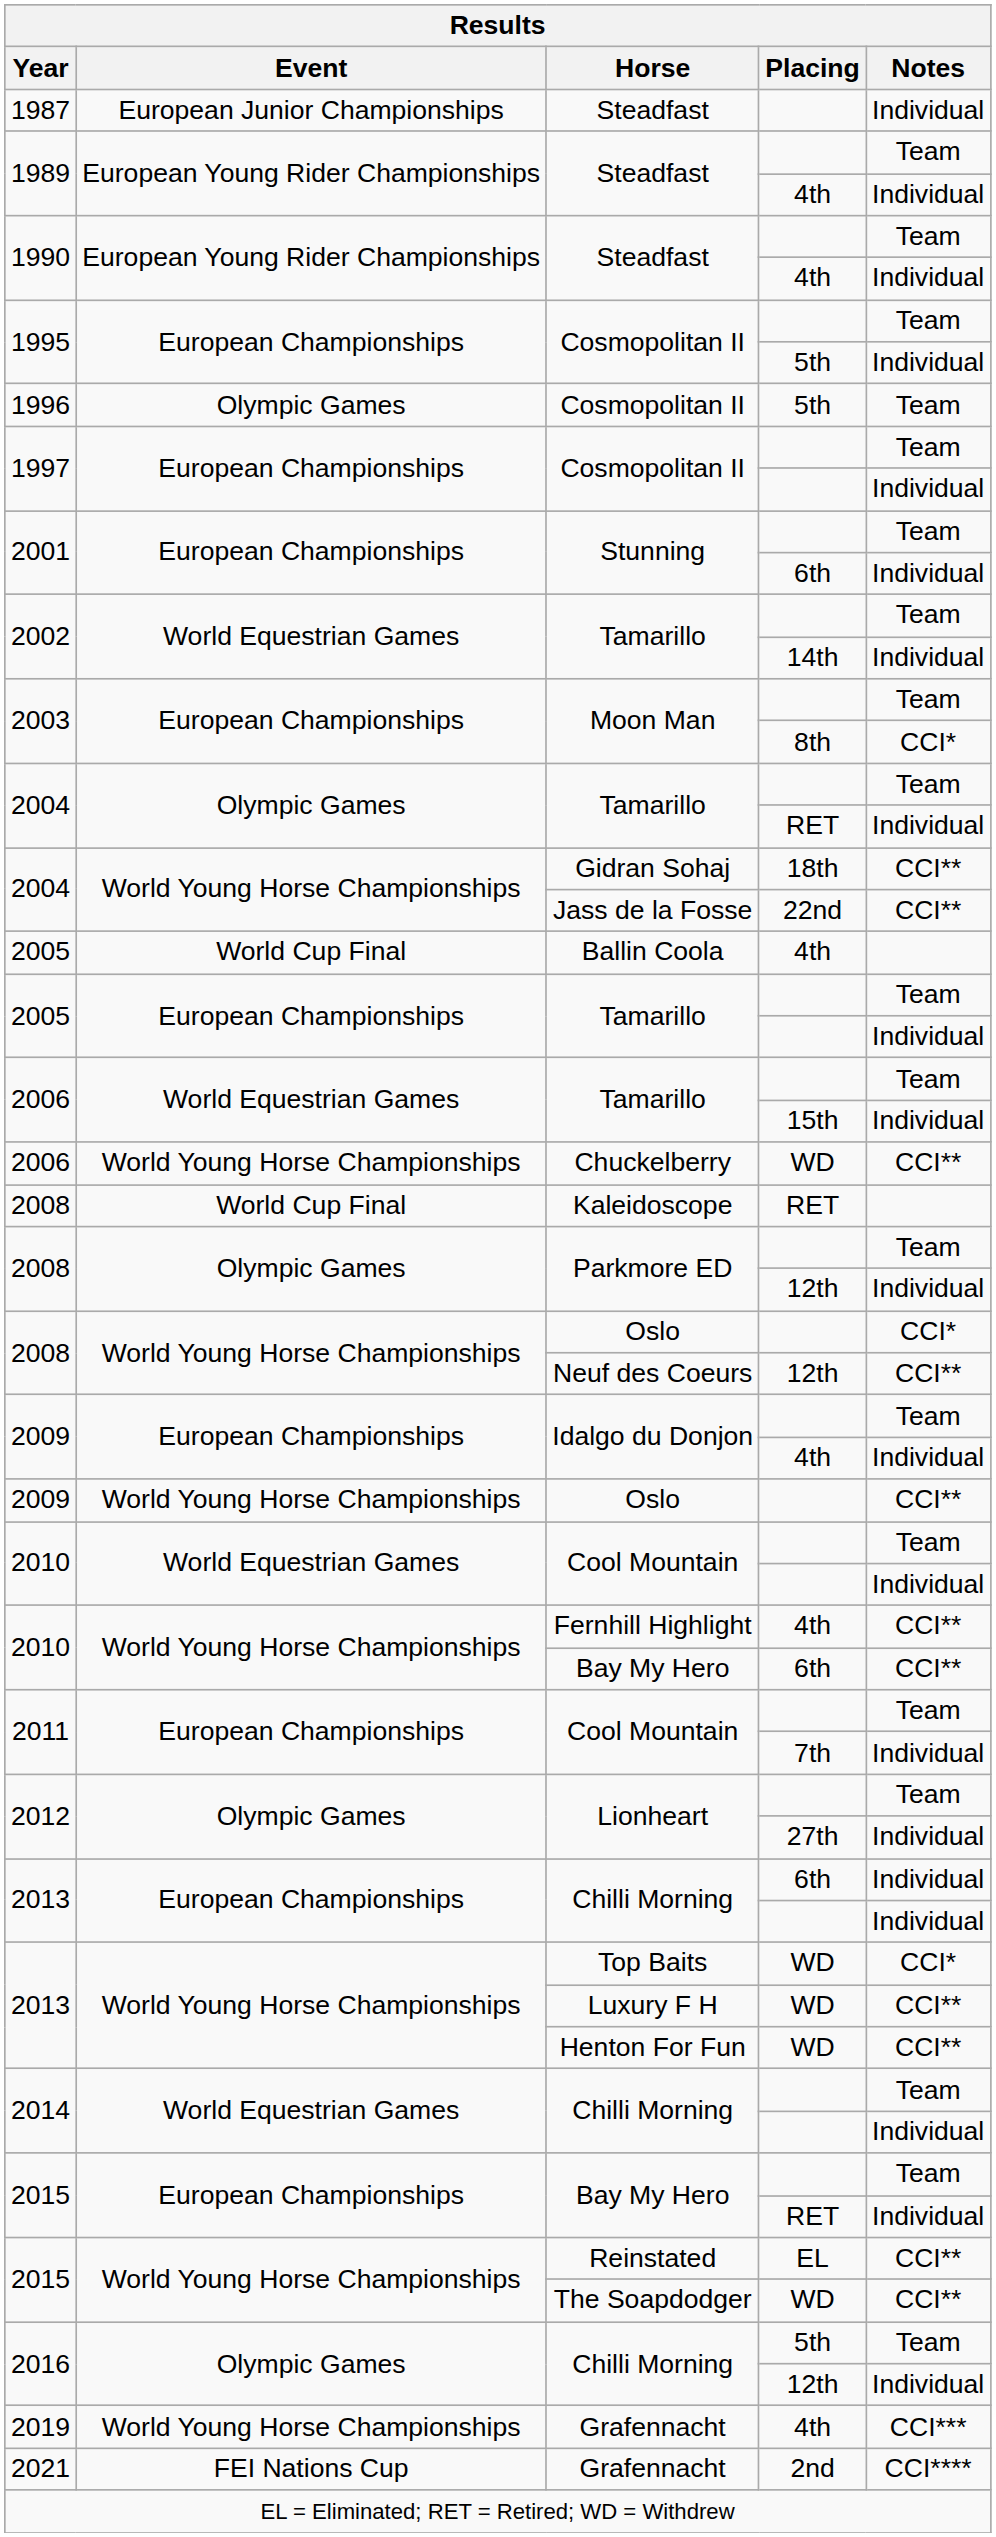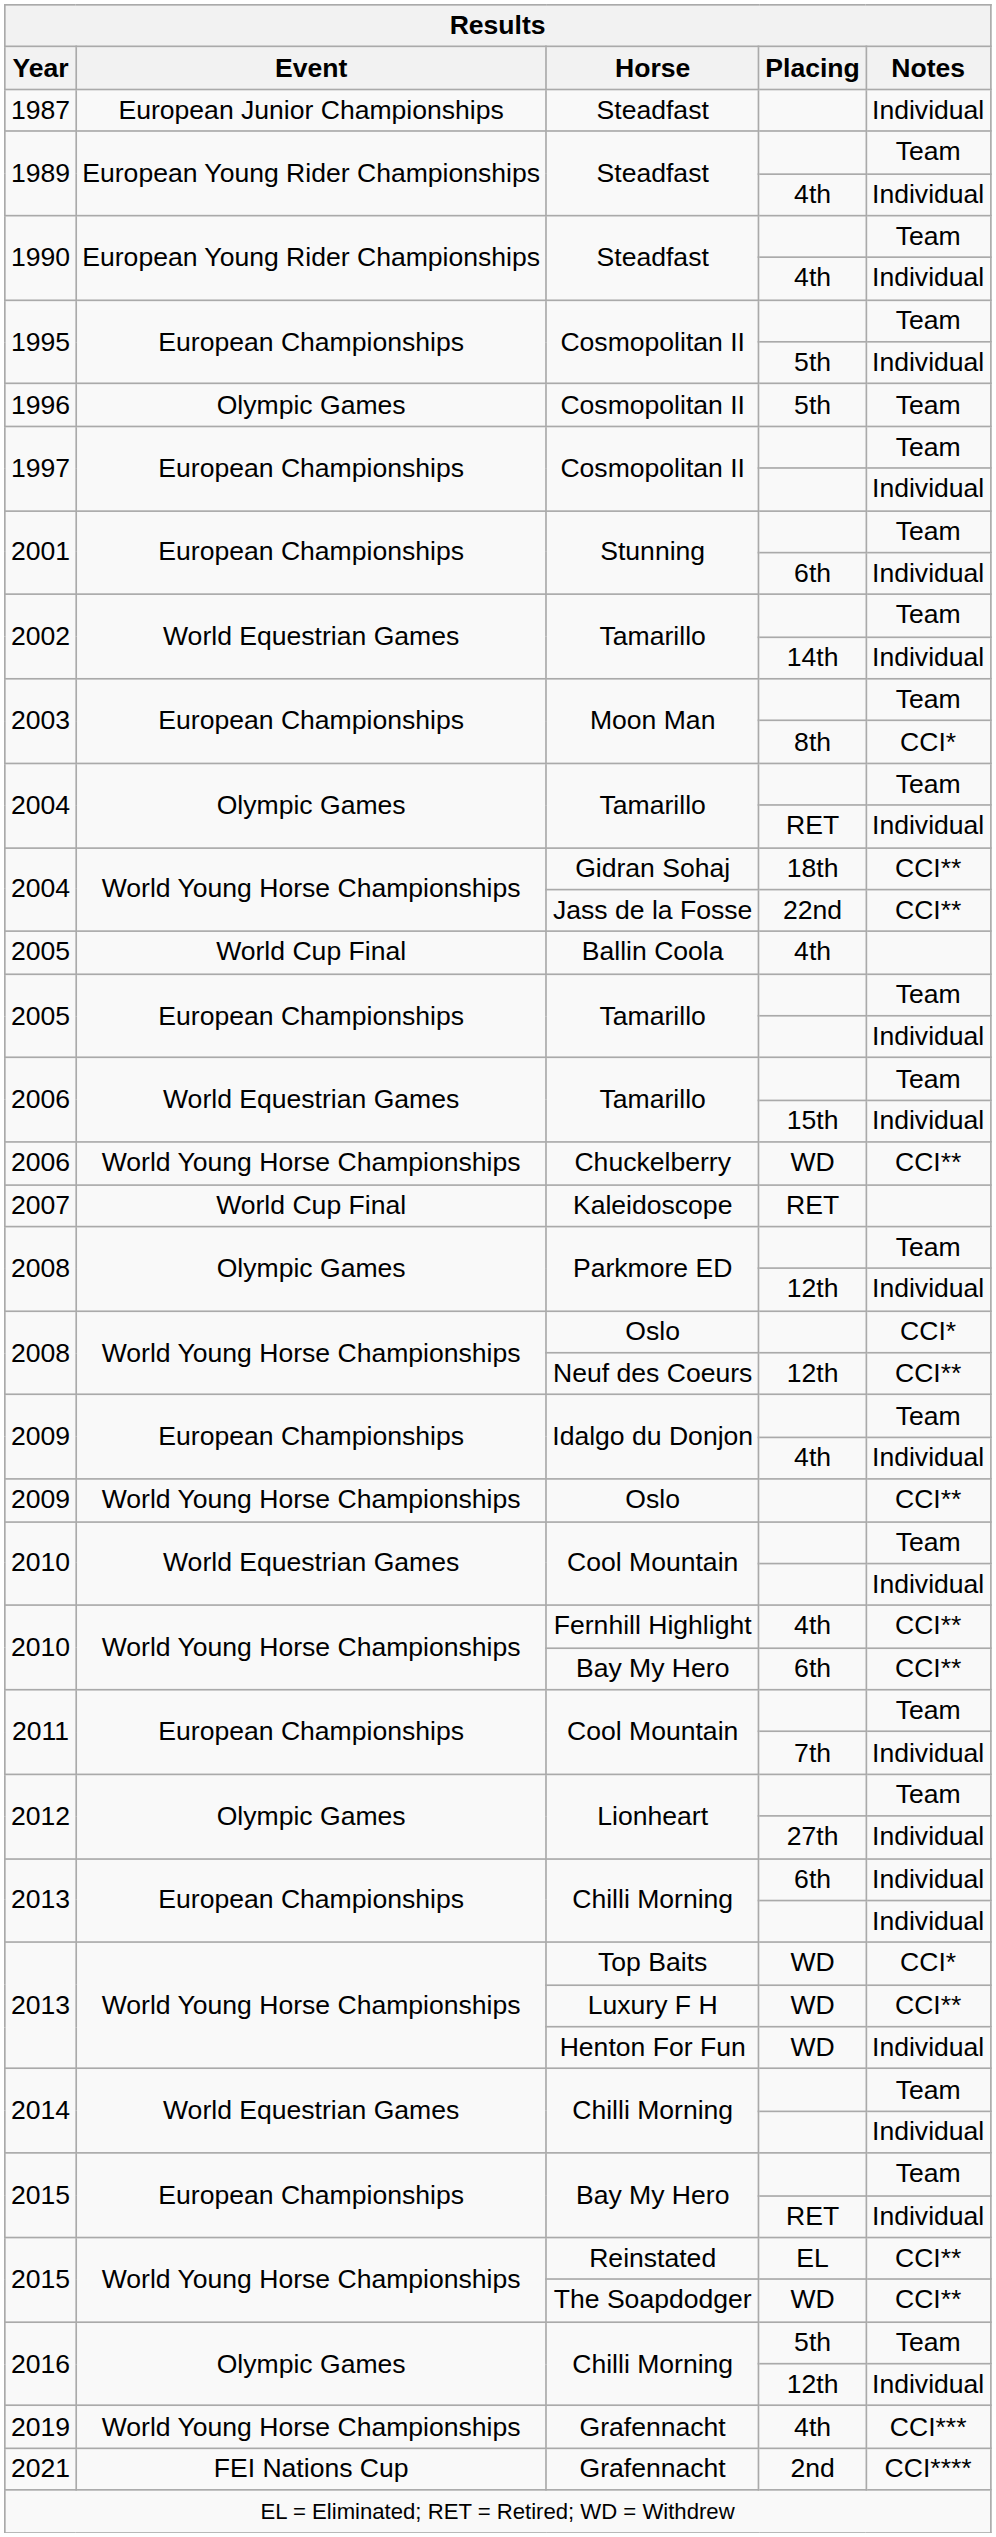Kaleidoscope | Year: 2008 -> 2007
Henton For Fun | Notes: CCI** -> Individual
